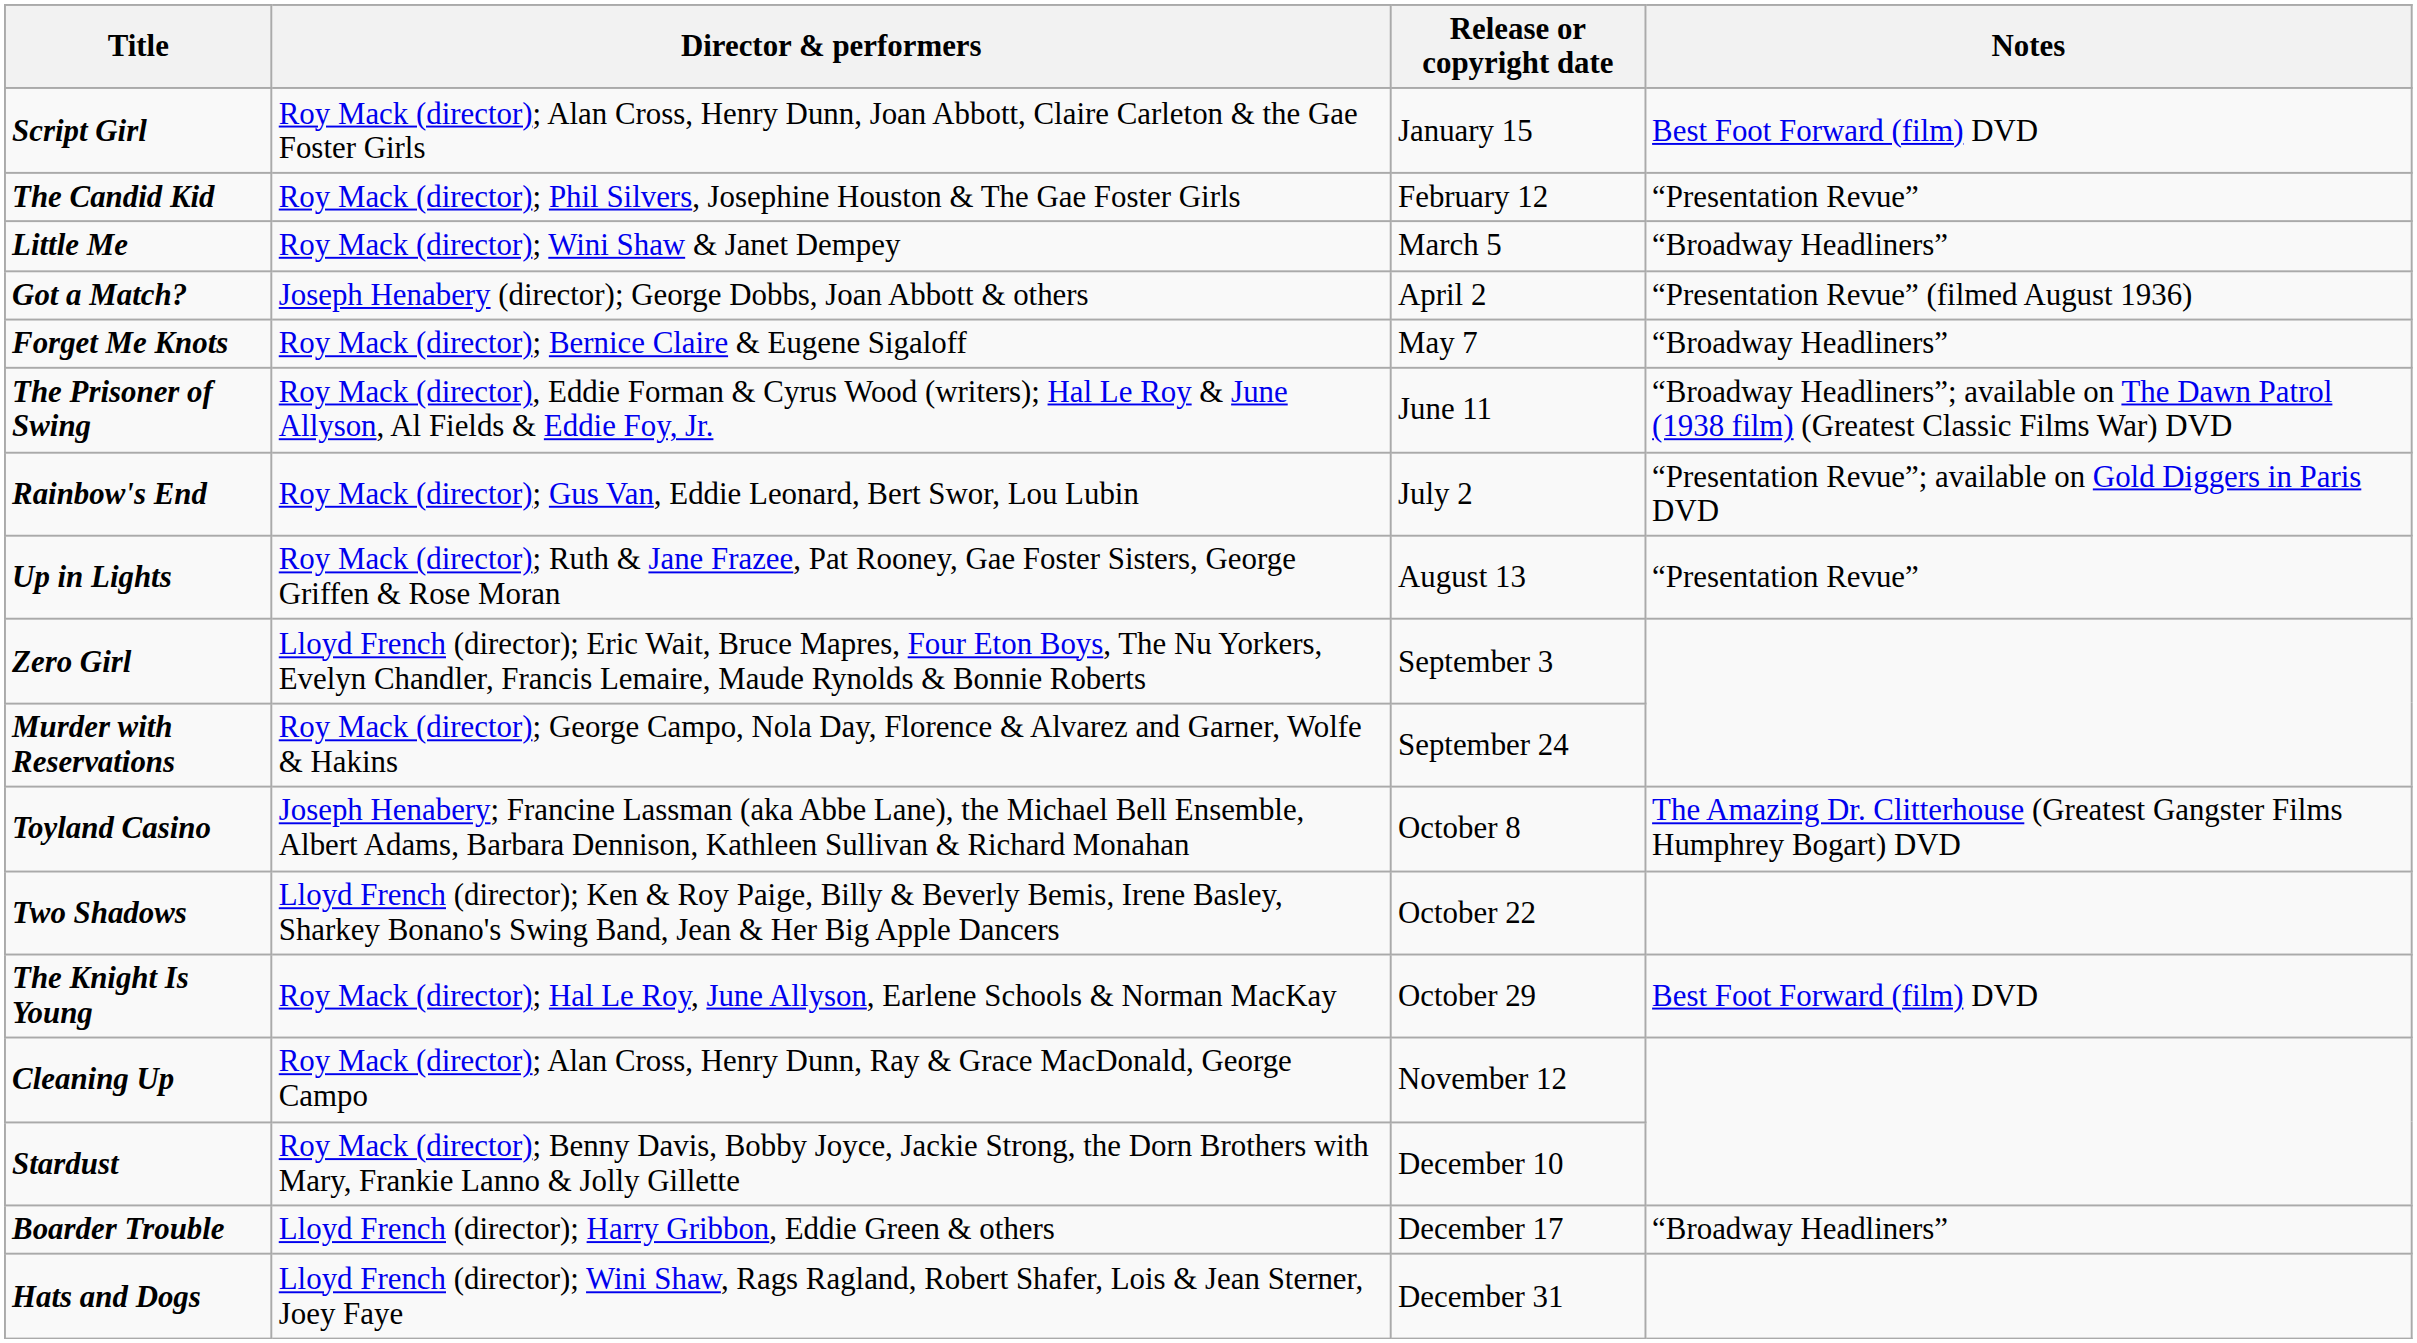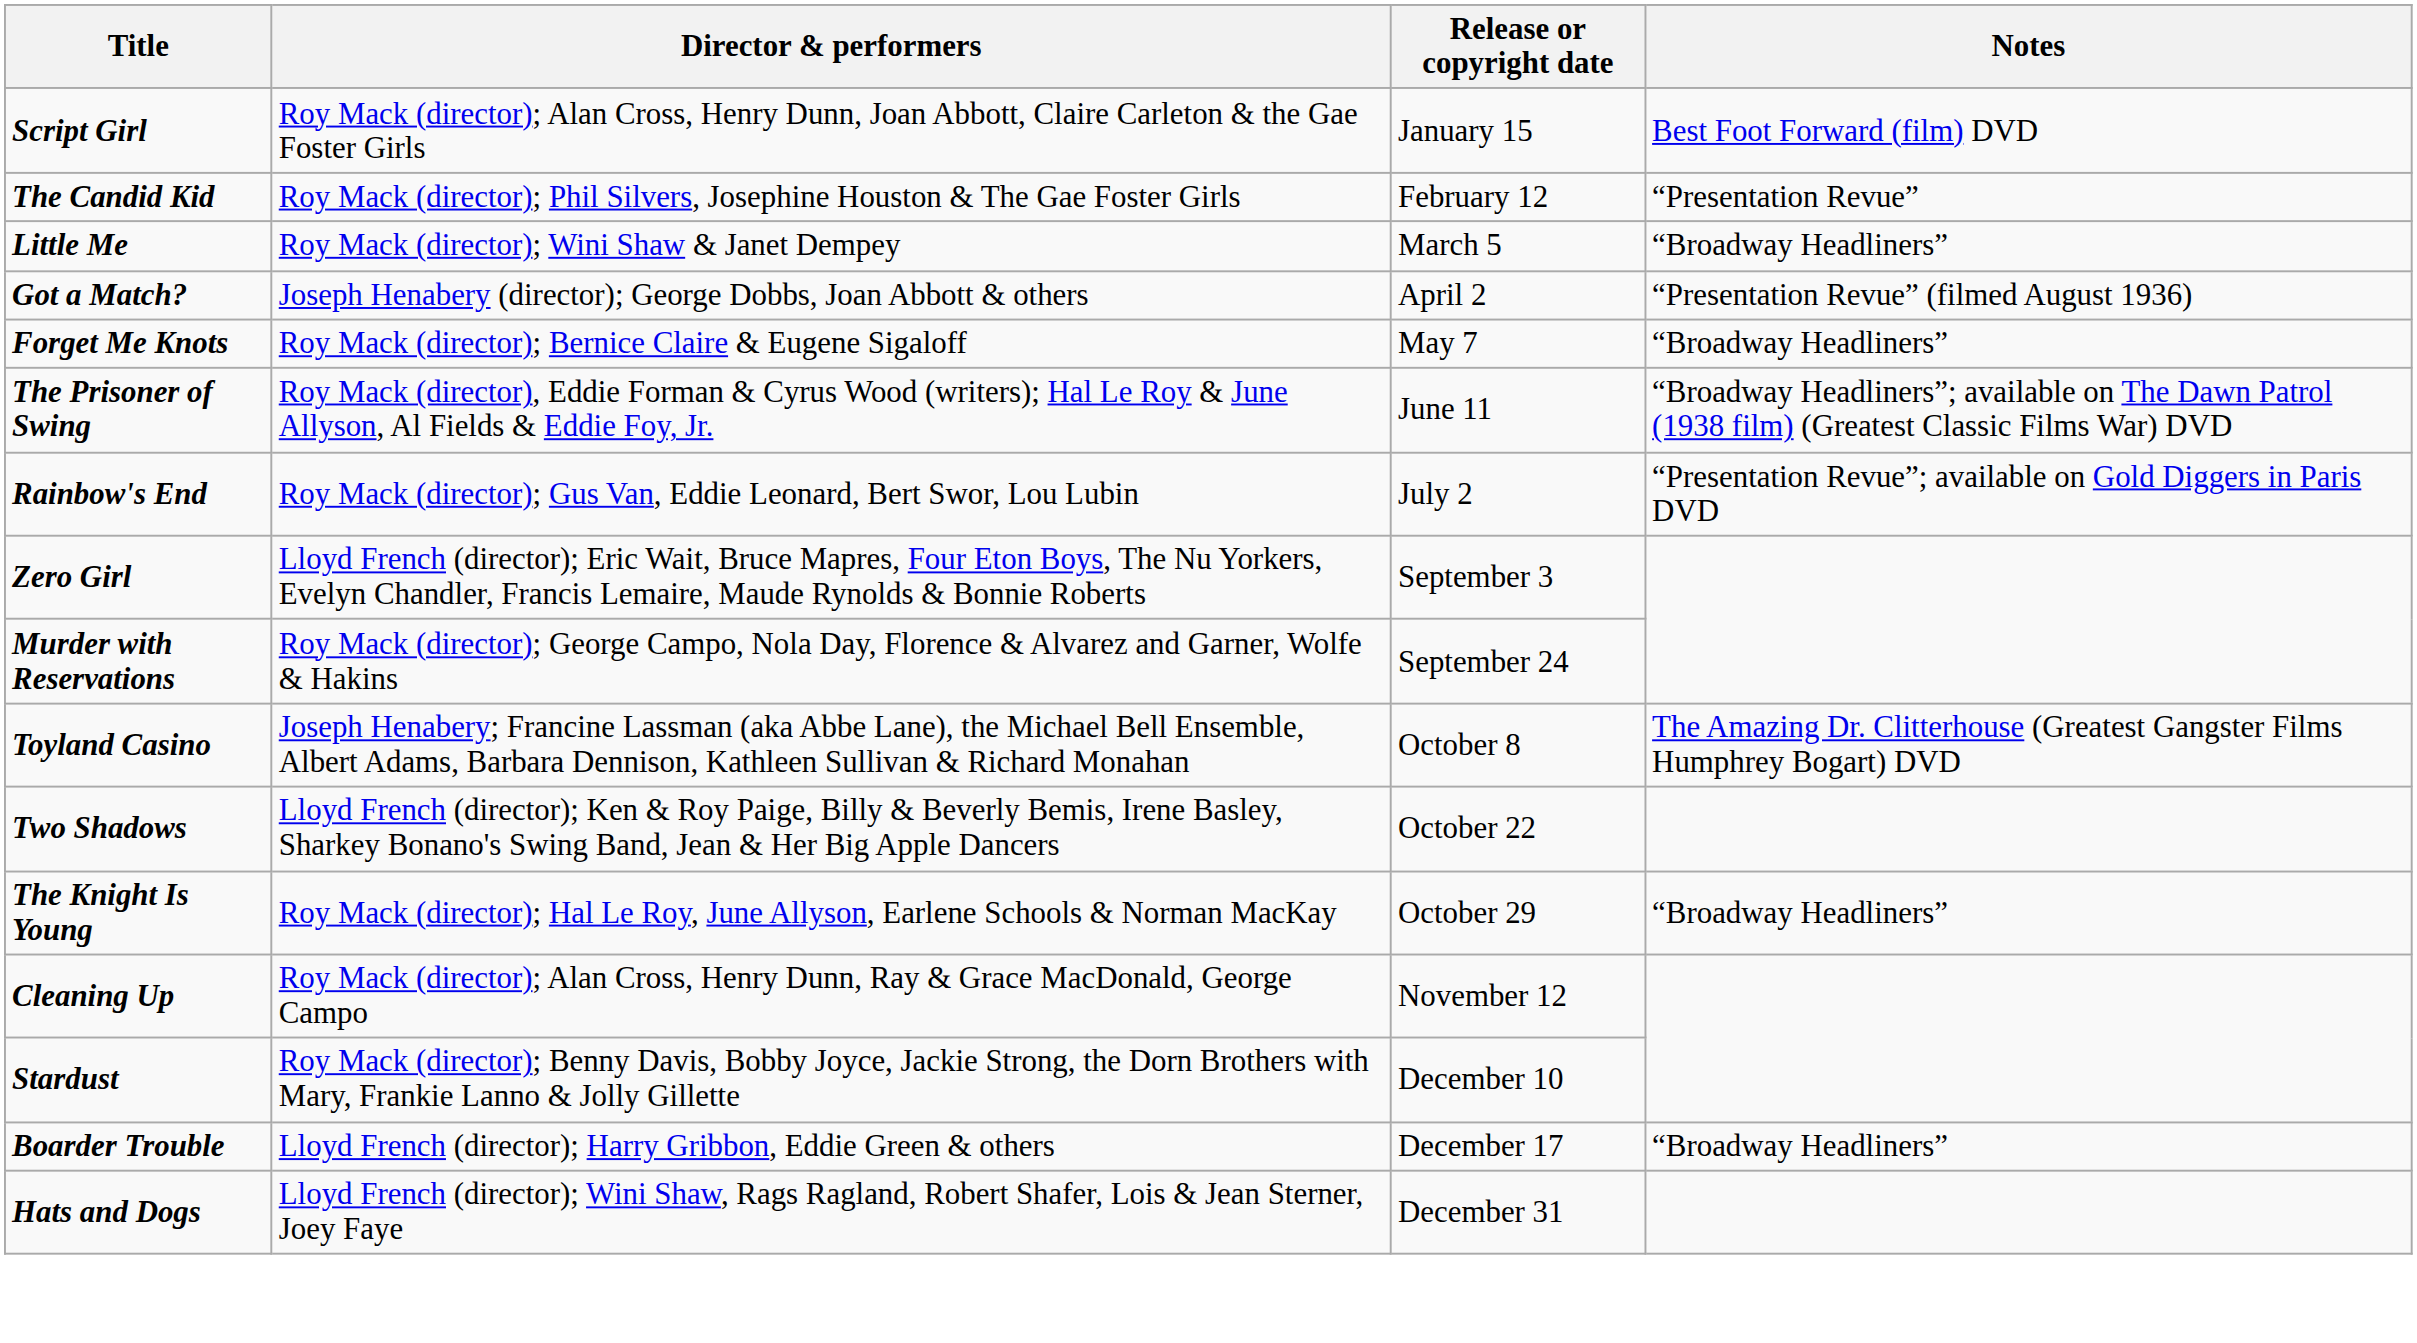- row: Up in Lights | Roy Mack (director); Ruth & Jane Frazee, Pat Rooney, Gae Foster Sisters, George Griffen & Rose Moran | August 13 | “Presentation Revue”
The Knight Is Young | Notes: Best Foot Forward (film) DVD -> “Broadway Headliners”
